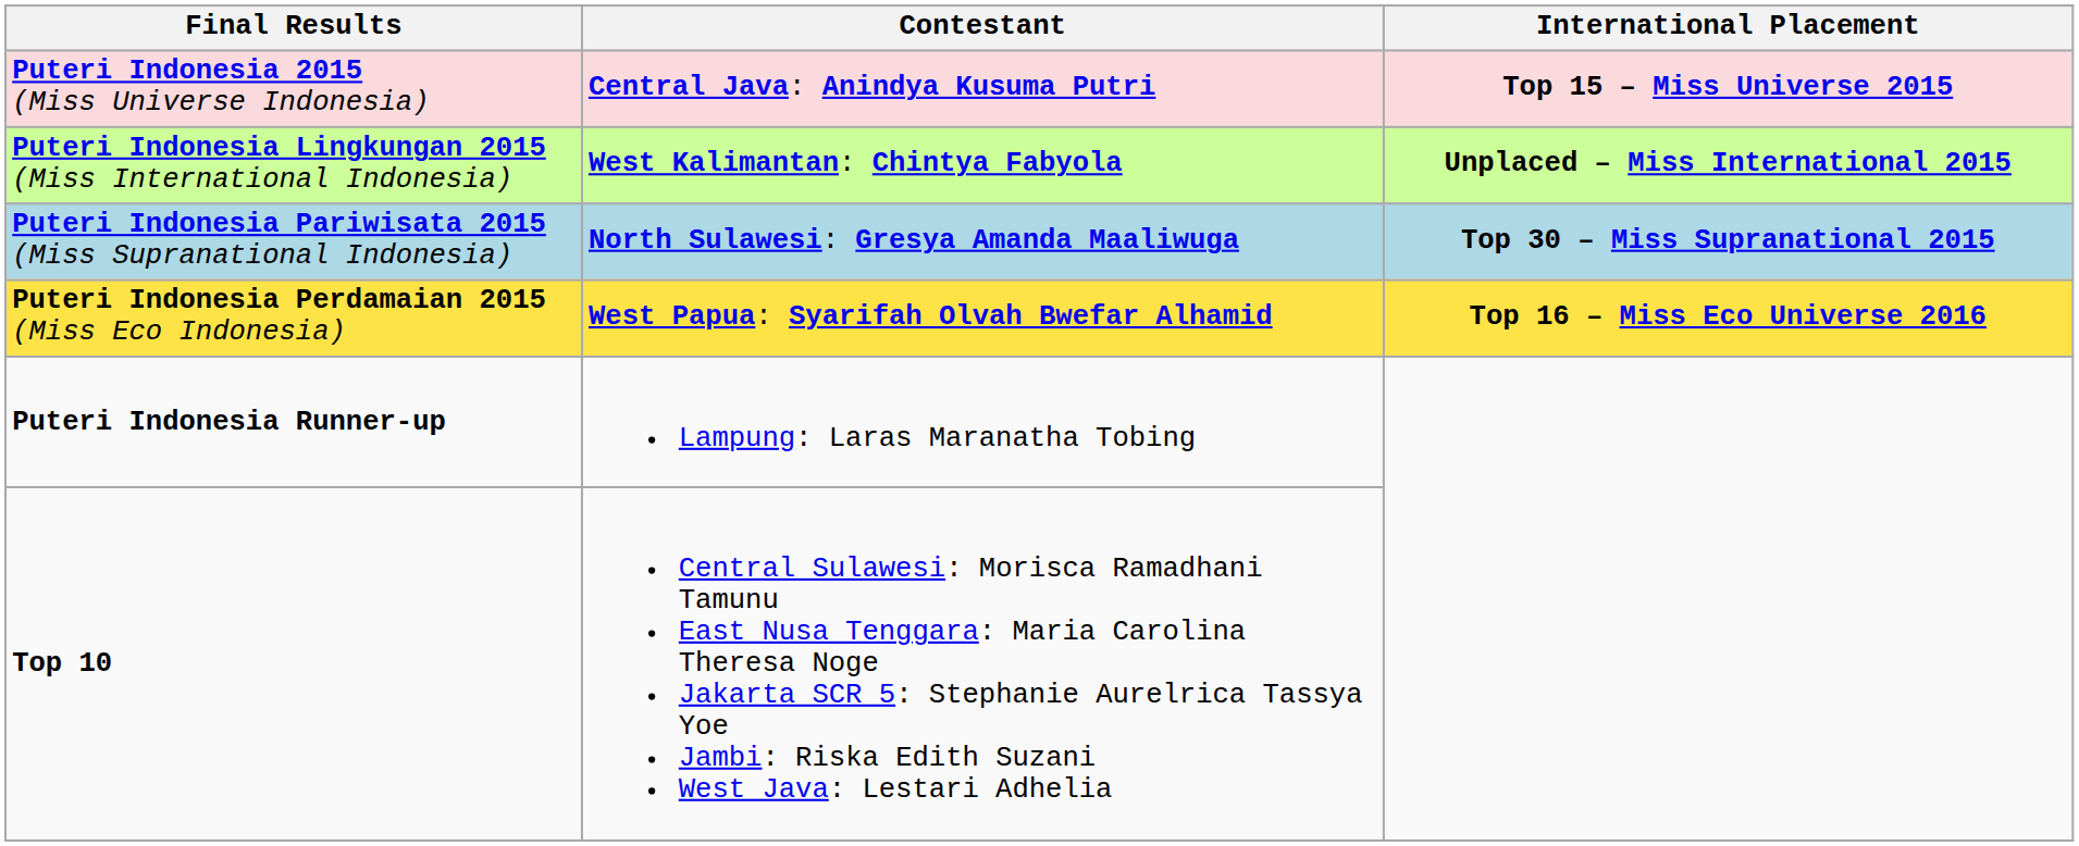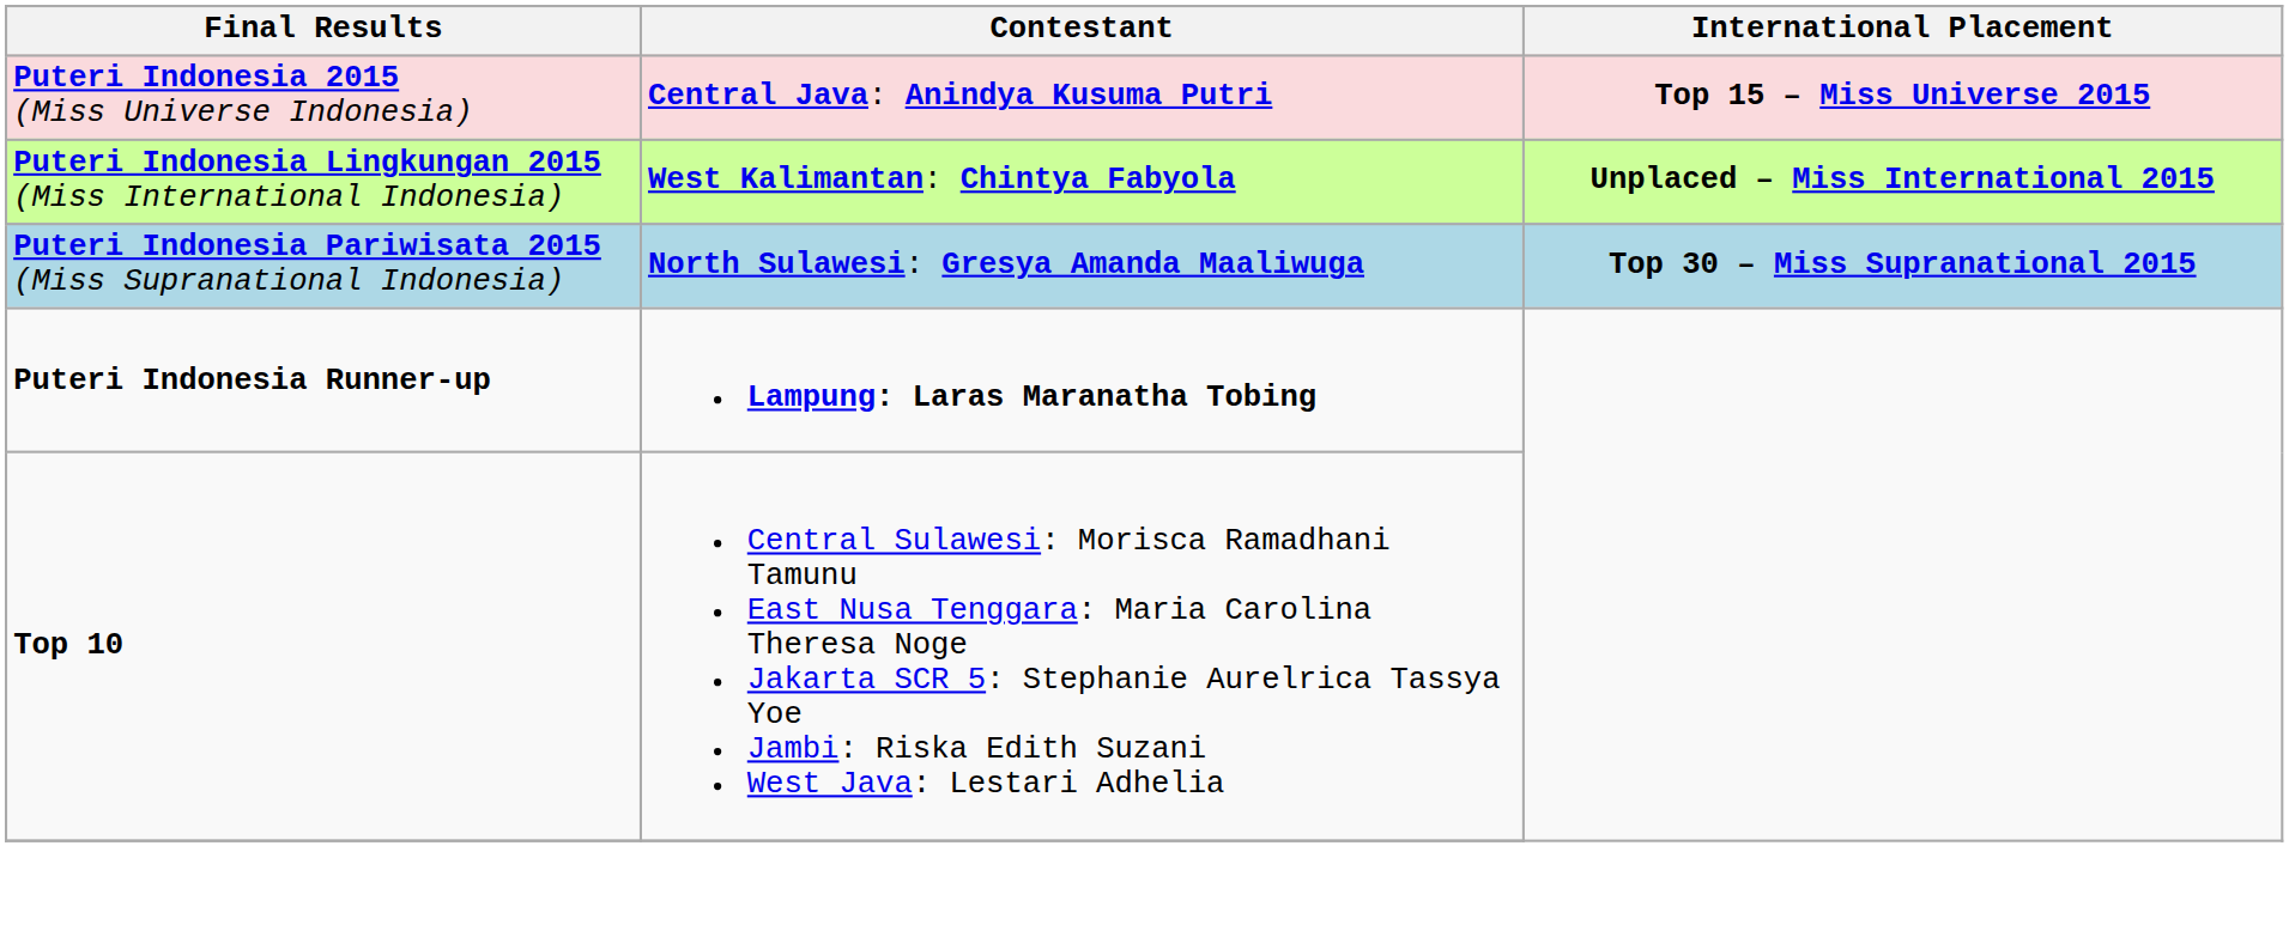- row: Puteri Indonesia Perdamaian 2015 (Miss Eco Indonesia) | West Papua: Syarifah Olvah Bwefar Alhamid | Top 16 – Miss Eco Universe 2016
Puteri Indonesia Runner-up | Contestant: normal -> bold
